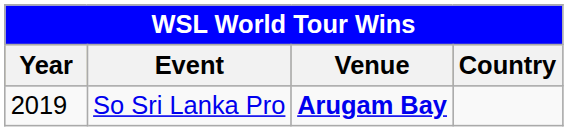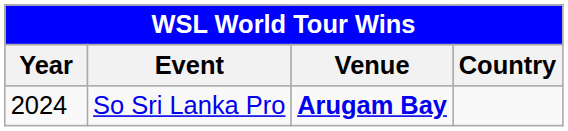So Sri Lanka Pro | Year: 2019 -> 2024
